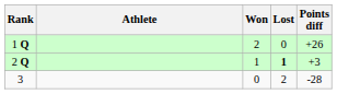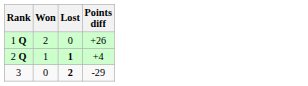- column: Athlete
2 Q | Points diff: +3 -> +4
3 | Lost: normal -> bold
3 | Points diff: -28 -> -29
